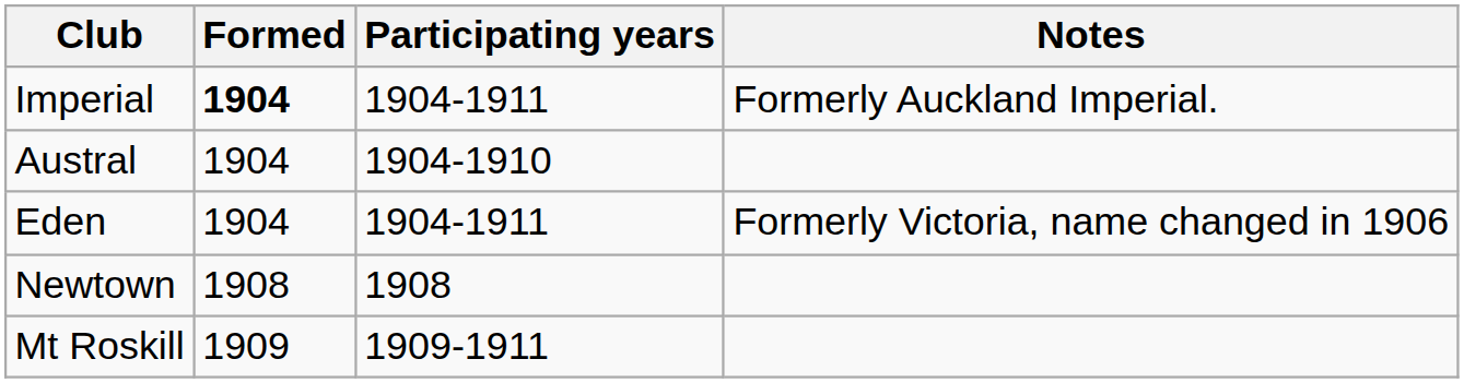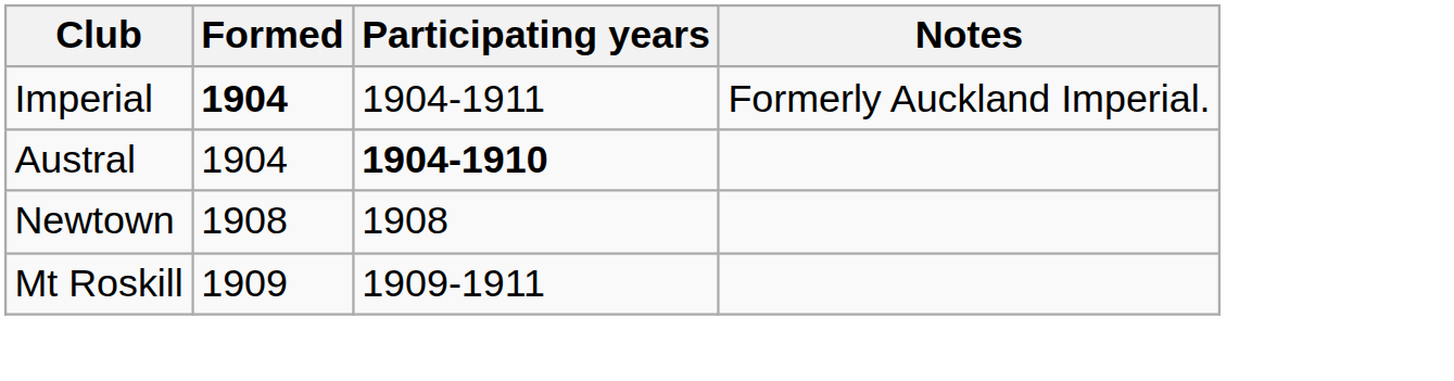Austral | Participating years: normal -> bold
- row: Eden | 1904 | 1904-1911 | Formerly Victoria, name changed in 1906
